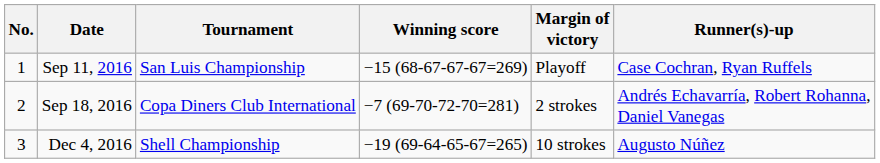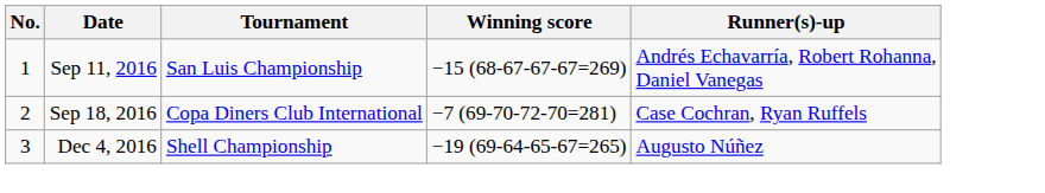- column: Margin of victory | Playoff | 2 strokes | 10 strokes
Sep 11, 2016 | Runner(s)-up: Case Cochran, Ryan Ruffels -> Andrés Echavarría, Robert Rohanna, Daniel Vanegas
Sep 18, 2016 | Runner(s)-up: Andrés Echavarría, Robert Rohanna, Daniel Vanegas -> Case Cochran, Ryan Ruffels
